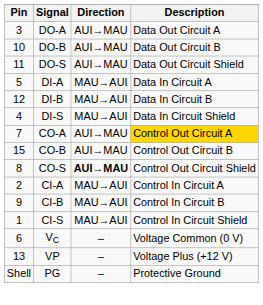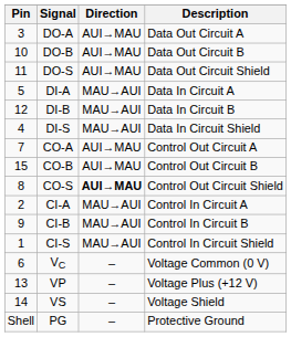CO-A | Description: gold background -> no background
+ row: 14 | VS | – | Voltage Shield
